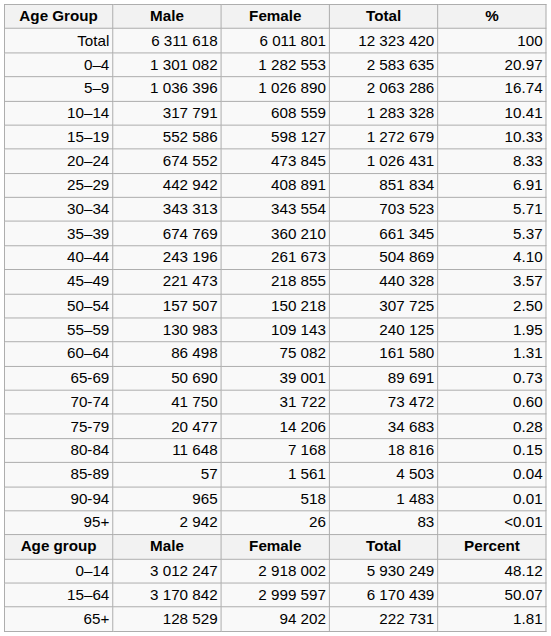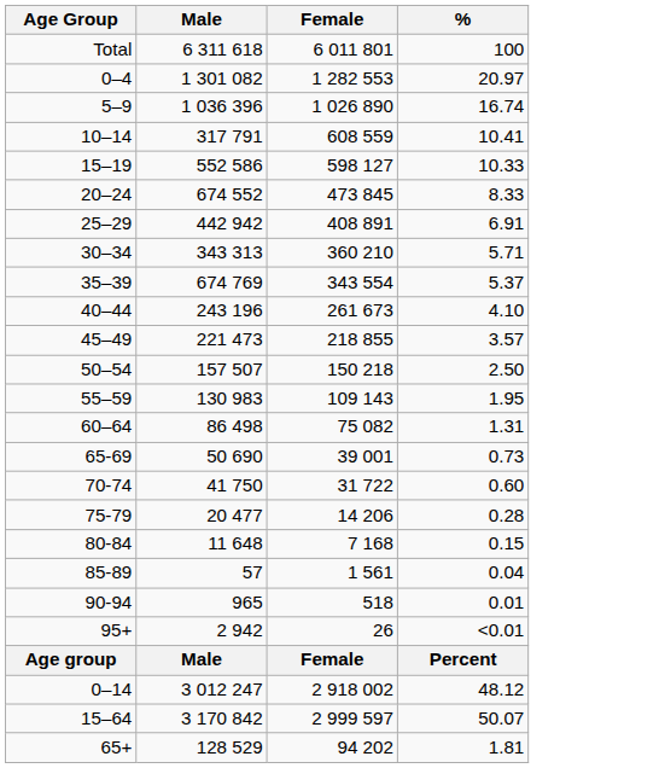- column: Total | 12 323 420 | 2 583 635 | 2 063 286 | 1 283 328 | 1 272 679 | 1 026 431 | 851 834 | 703 523 | 661 345 | 504 869 | 440 328 | 307 725 | 240 125 | 161 580 | 89 691 | 73 472 | 34 683 | 18 816 | 4 503 | 1 483 | 83 | Total | 5 930 249 | 6 170 439 | 222 731
30–34 | Female: 343 554 -> 360 210
35–39 | Female: 360 210 -> 343 554
